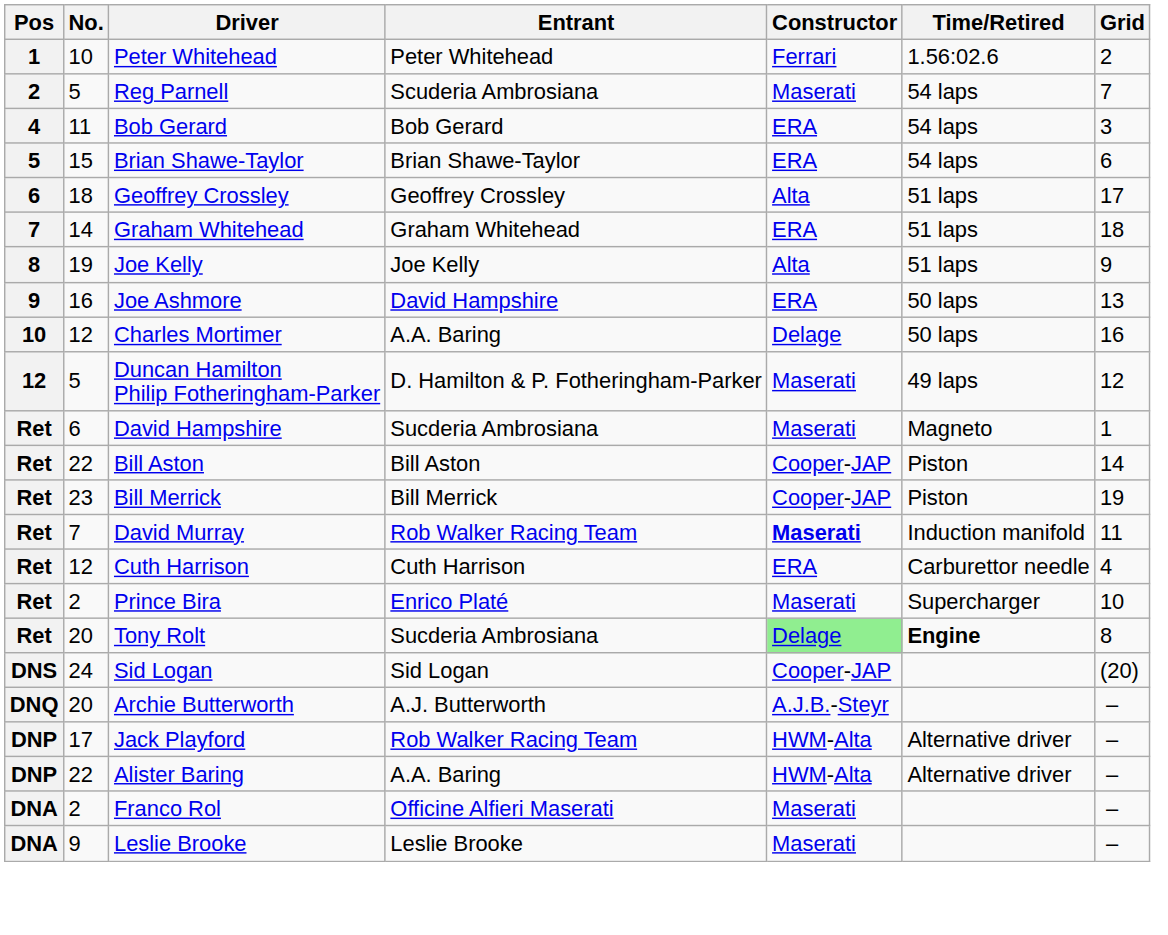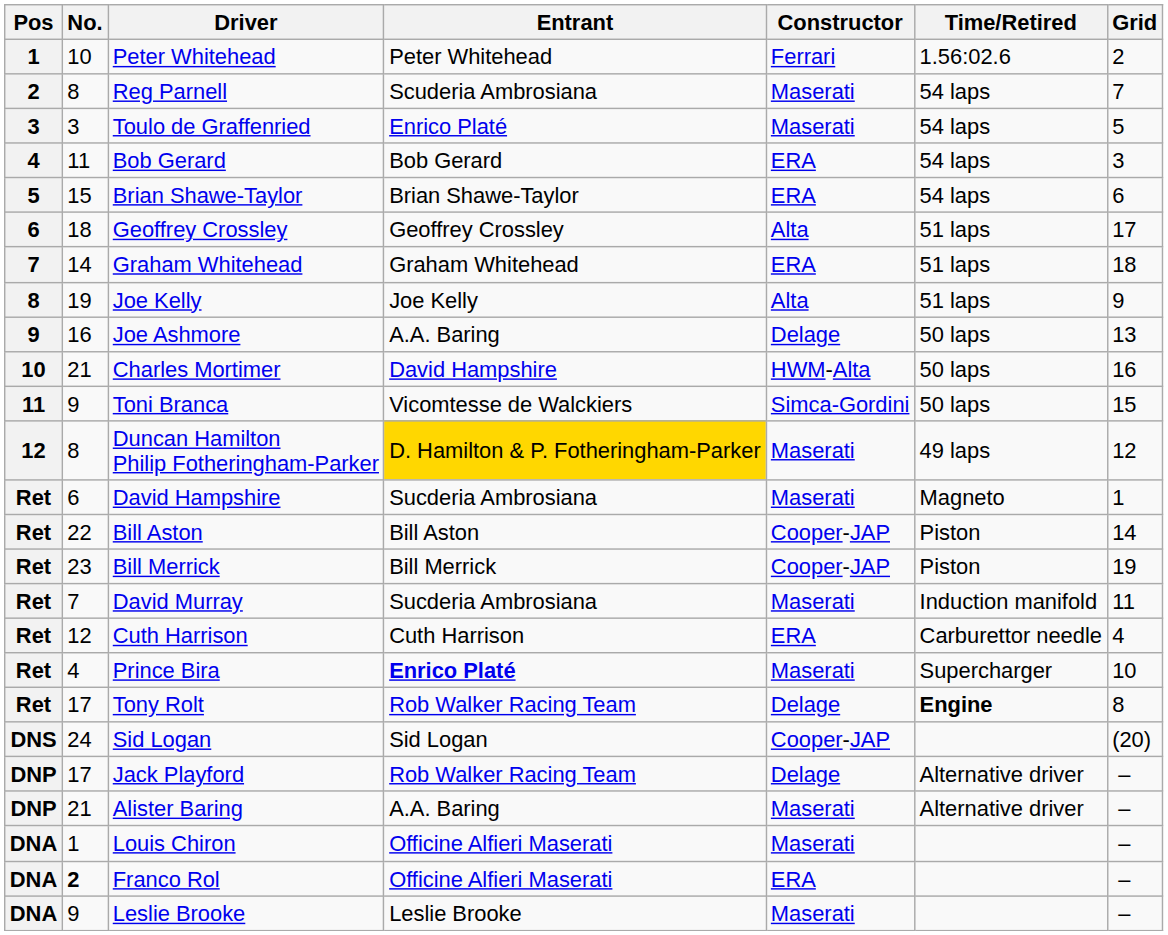Reg Parnell | No.: 5 -> 8
+ row: 3 | 3 | Toulo de Graffenried | Enrico Platé | Maserati | 54 laps | 5
Joe Ashmore | Entrant: David Hampshire -> A.A. Baring
Joe Ashmore | Constructor: ERA -> Delage
Charles Mortimer | No.: 12 -> 21
Charles Mortimer | Entrant: A.A. Baring -> David Hampshire
Charles Mortimer | Constructor: Delage -> HWM-Alta
+ row: 11 | 9 | Toni Branca | Vicomtesse de Walckiers | Simca-Gordini | 50 laps | 15
Duncan Hamilton Philip Fotheringham-Parker | No.: 5 -> 8
Duncan Hamilton Philip Fotheringham-Parker | Entrant: no background -> gold background
David Murray | Entrant: Rob Walker Racing Team -> Sucderia Ambrosiana
David Murray | Constructor: bold -> normal
Prince Bira | No.: 2 -> 4
Prince Bira | Entrant: normal -> bold
Tony Rolt | No.: 20 -> 17
Tony Rolt | Entrant: Sucderia Ambrosiana -> Rob Walker Racing Team
Tony Rolt | Constructor: lightgreen background -> no background
- row: DNQ | 20 | Archie Butterworth | A.J. Butterworth | A.J.B.-Steyr | –
Jack Playford | Constructor: HWM-Alta -> Delage
Alister Baring | No.: 22 -> 21
Alister Baring | Constructor: HWM-Alta -> Maserati
+ row: DNA | 1 | Louis Chiron | Officine Alfieri Maserati | Maserati | –
Franco Rol | No.: normal -> bold
Franco Rol | Constructor: Maserati -> ERA
